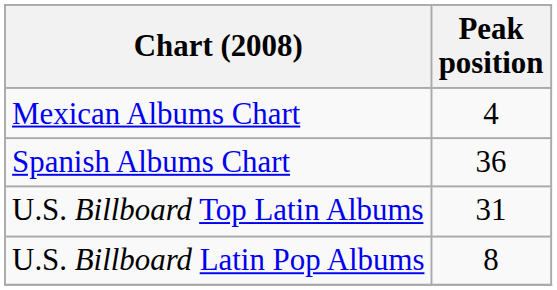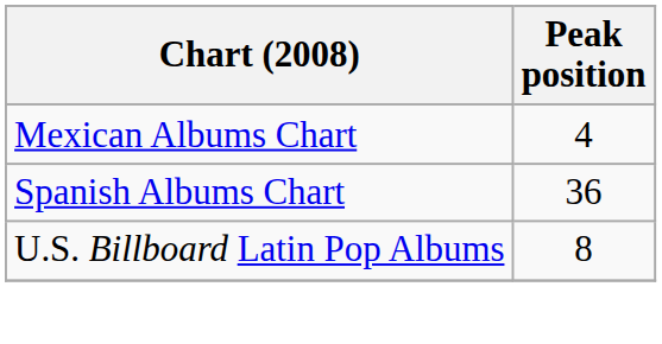- row: U.S. Billboard Top Latin Albums | 31
